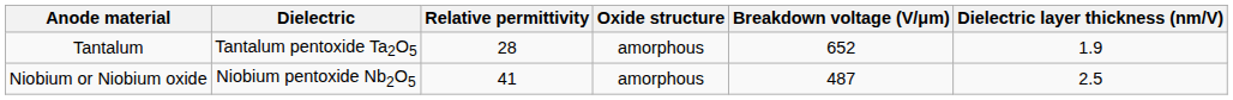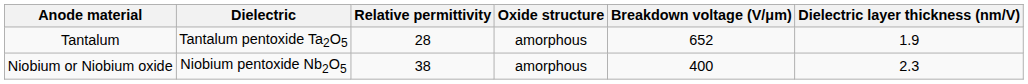Niobium or Niobium oxide | Relative permittivity: 41 -> 38
Niobium or Niobium oxide | Breakdown voltage (V/μm): 487 -> 400
Niobium or Niobium oxide | Dielectric layer thickness (nm/V): 2.5 -> 2.3
